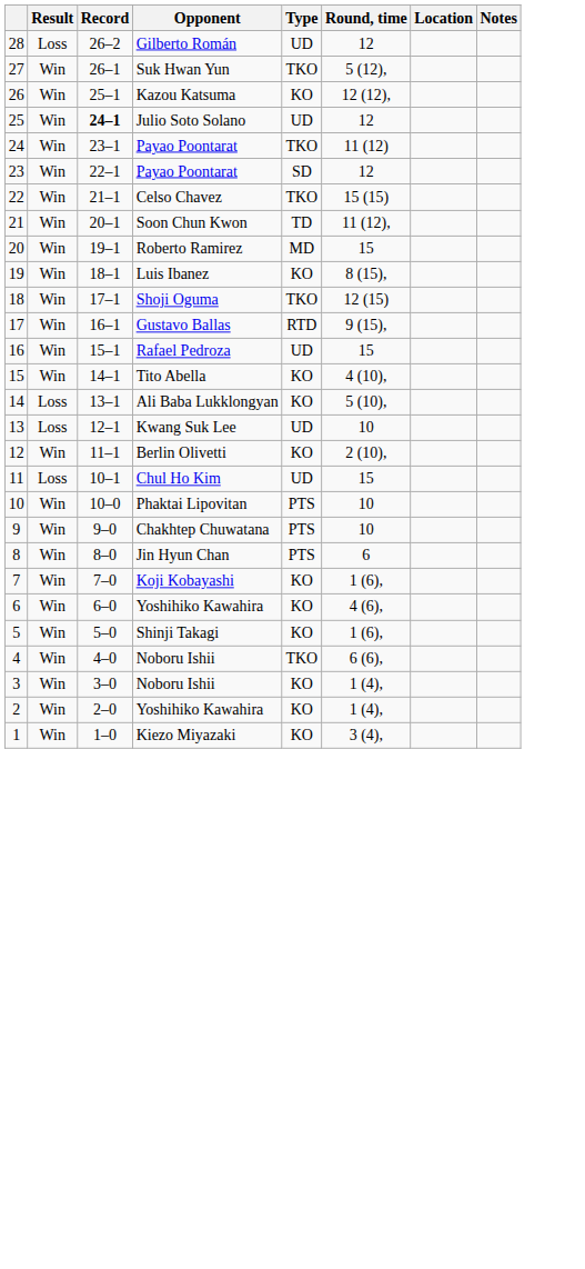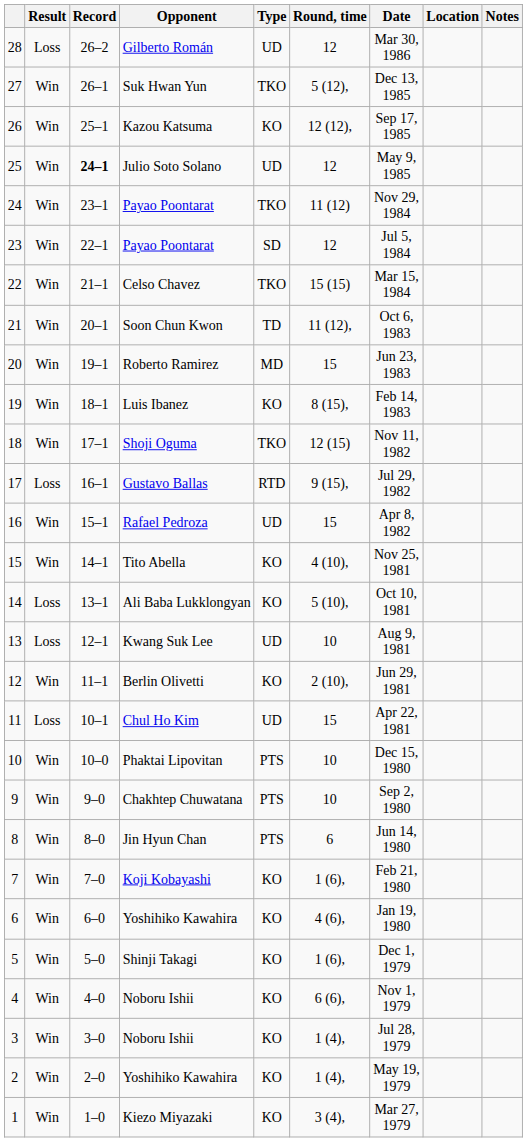+ column: Date | Mar 30, 1986 | Dec 13, 1985 | Sep 17, 1985 | May 9, 1985 | Nov 29, 1984 | Jul 5, 1984 | Mar 15, 1984 | Oct 6, 1983 | Jun 23, 1983 | Feb 14, 1983 | Nov 11, 1982 | Jul 29, 1982 | Apr 8, 1982 | Nov 25, 1981 | Oct 10, 1981 | Aug 9, 1981 | Jun 29, 1981 | Apr 22, 1981 | Dec 15, 1980 | Sep 2, 1980 | Jun 14, 1980 | Feb 21, 1980 | Jan 19, 1980 | Dec 1, 1979 | Nov 1, 1979 | Jul 28, 1979 | May 19, 1979 | Mar 27, 1979
17 | Result: Win -> Loss
4 | Type: TKO -> KO
